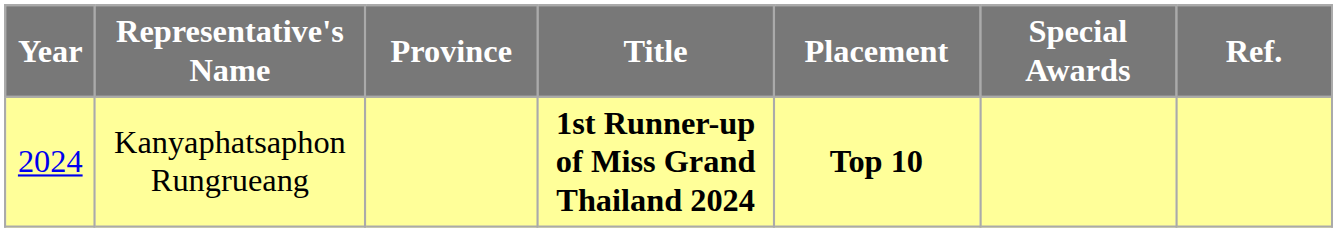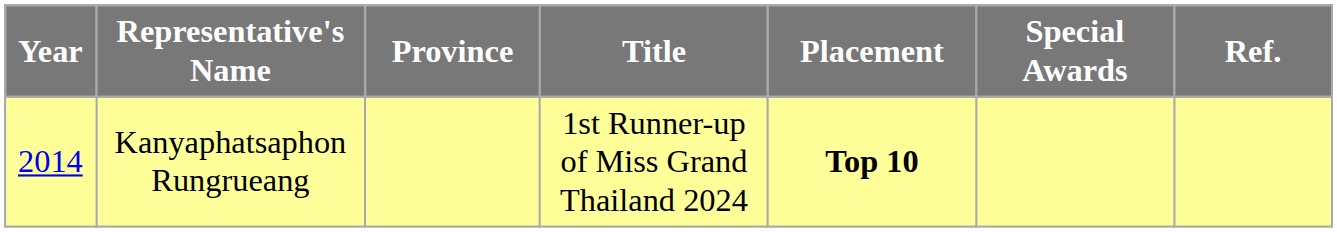Kanyaphatsaphon Rungrueang | Year: 2024 -> 2014
Kanyaphatsaphon Rungrueang | Title: bold -> normal
